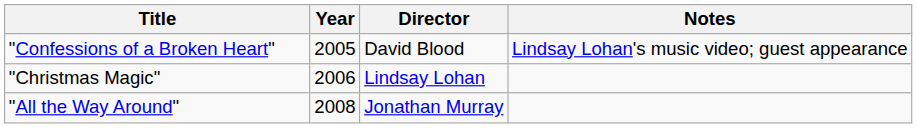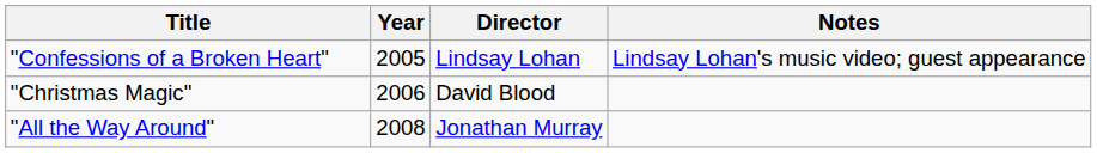"Confessions of a Broken Heart" | Director: David Blood -> Lindsay Lohan
"Christmas Magic" | Director: Lindsay Lohan -> David Blood
